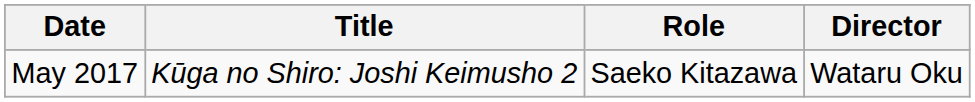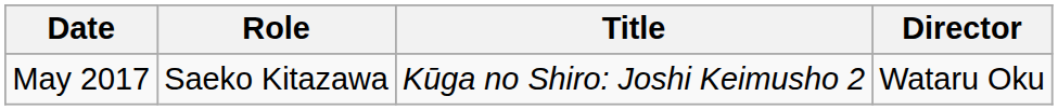columns swapped: Title <-> Role
